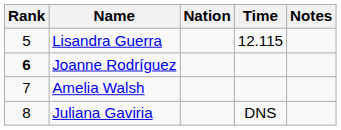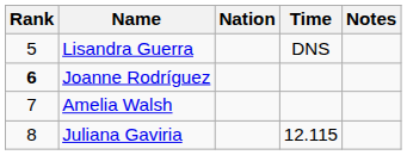Lisandra Guerra | Time: 12.115 -> DNS
Juliana Gaviria | Time: DNS -> 12.115
